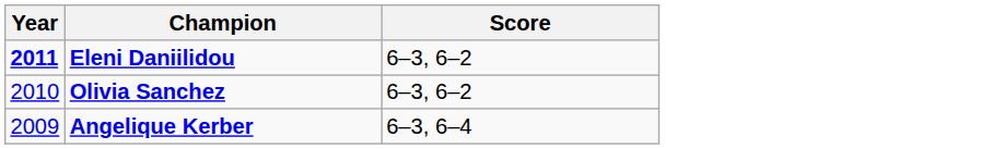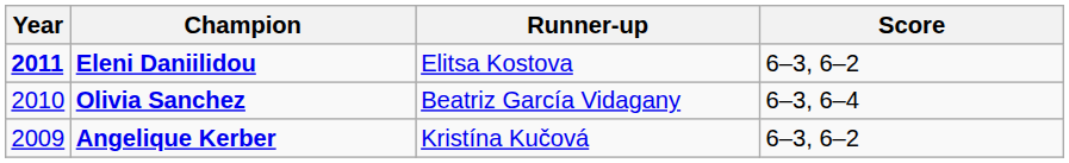+ column: Runner-up | Elitsa Kostova | Beatriz García Vidagany | Kristína Kučová
Olivia Sanchez | Score: 6–3, 6–2 -> 6–3, 6–4
Angelique Kerber | Score: 6–3, 6–4 -> 6–3, 6–2
